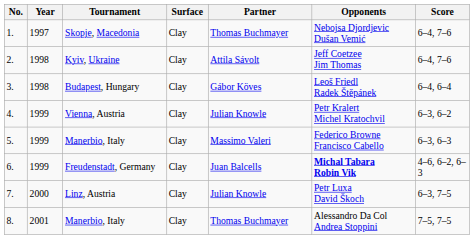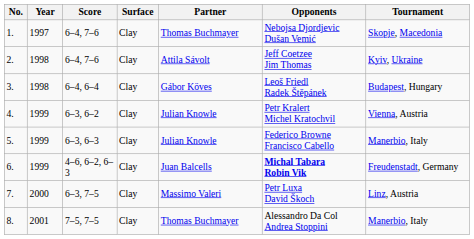columns swapped: Tournament <-> Score
5. | Partner: Massimo Valeri -> Julian Knowle
7. | Partner: Julian Knowle -> Massimo Valeri
